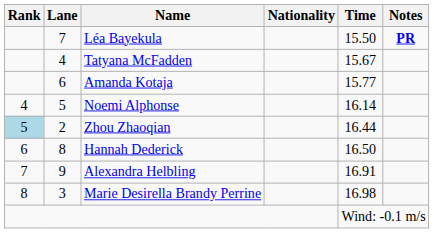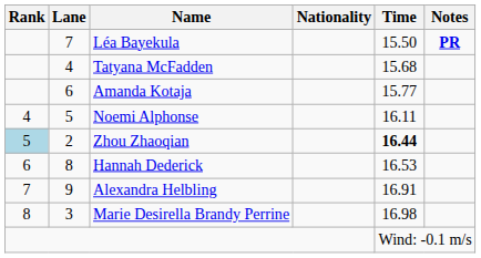Tatyana McFadden | Time: 15.67 -> 15.68
Noemi Alphonse | Time: 16.14 -> 16.11
Zhou Zhaoqian | Time: normal -> bold
Hannah Dederick | Time: 16.50 -> 16.53
